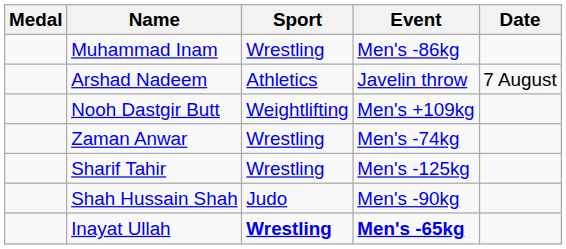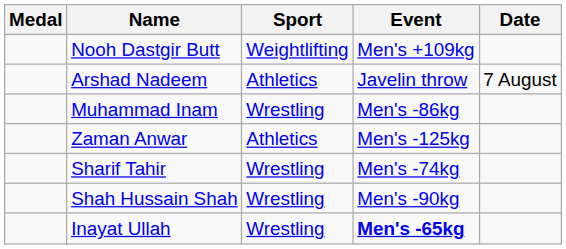rows swapped: Nooh Dastgir Butt <-> Muhammad Inam
Zaman Anwar | Sport: Wrestling -> Athletics
Zaman Anwar | Event: Men's -74kg -> Men's -125kg
Sharif Tahir | Event: Men's -125kg -> Men's -74kg
Shah Hussain Shah | Sport: Judo -> Wrestling
Inayat Ullah | Sport: bold -> normal
